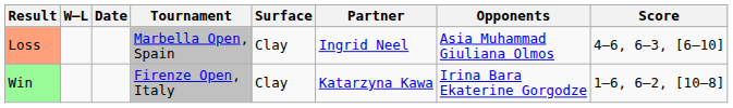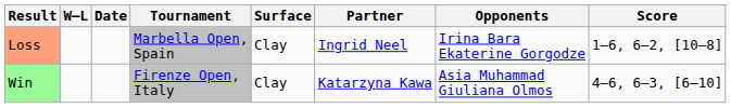Loss | Opponents: Asia Muhammad Giuliana Olmos -> Irina Bara Ekaterine Gorgodze
Loss | Score: 4–6, 6–3, [6–10] -> 1–6, 6–2, [10–8]
Win | Opponents: Irina Bara Ekaterine Gorgodze -> Asia Muhammad Giuliana Olmos
Win | Score: 1–6, 6–2, [10–8] -> 4–6, 6–3, [6–10]
